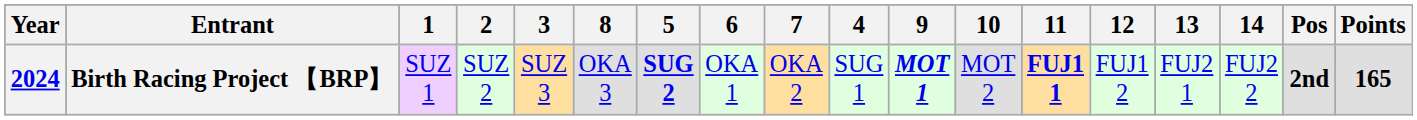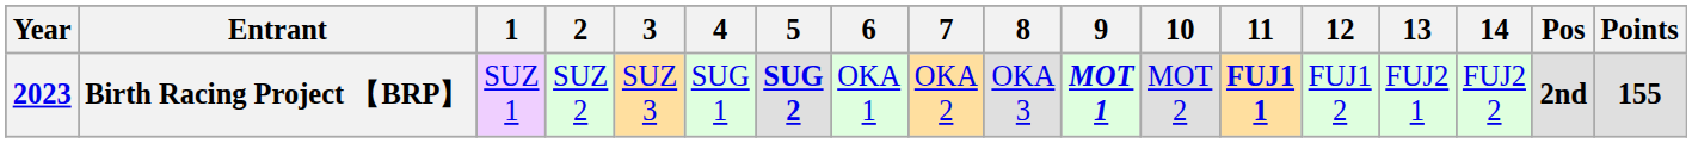columns swapped: 4 <-> 8
Birth Racing Project 【BRP】 | Year: 2024 -> 2023
Birth Racing Project 【BRP】 | Points: 165 -> 155
